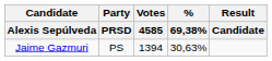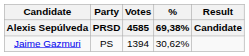Jaime Gazmuri | % / 69,38%: 30,63% -> 30,62%
